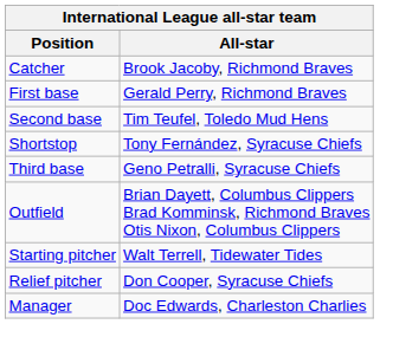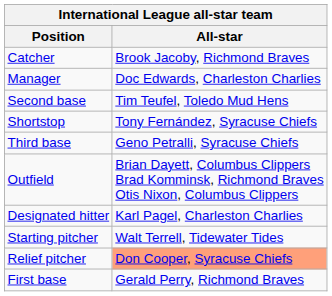rows swapped: First base <-> Manager
+ row: Designated hitter | Karl Pagel, Charleston Charlies
Relief pitcher | All-star: no background -> lightsalmon background
